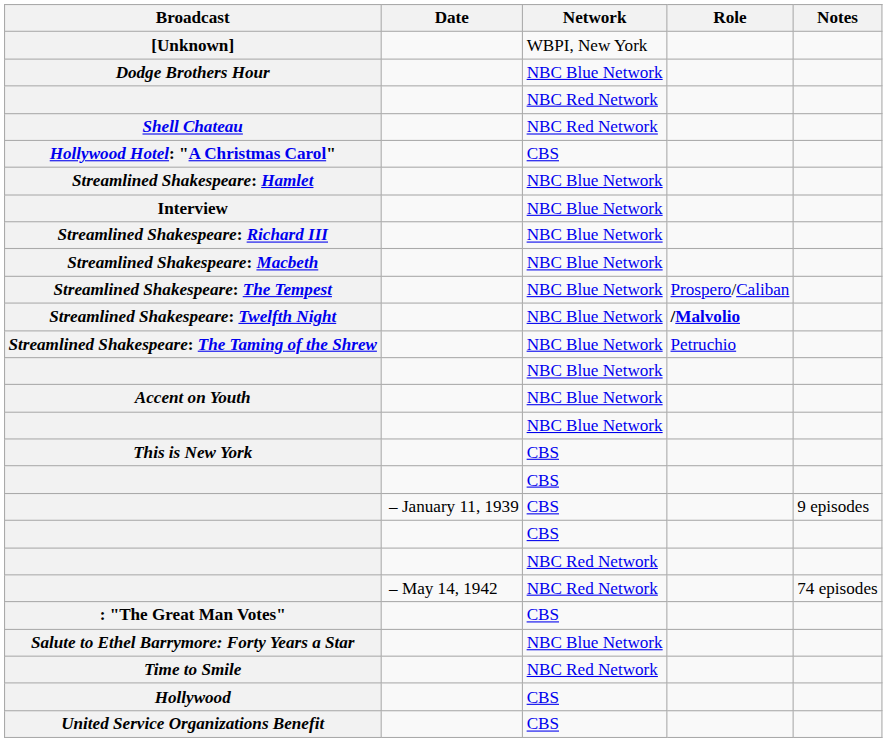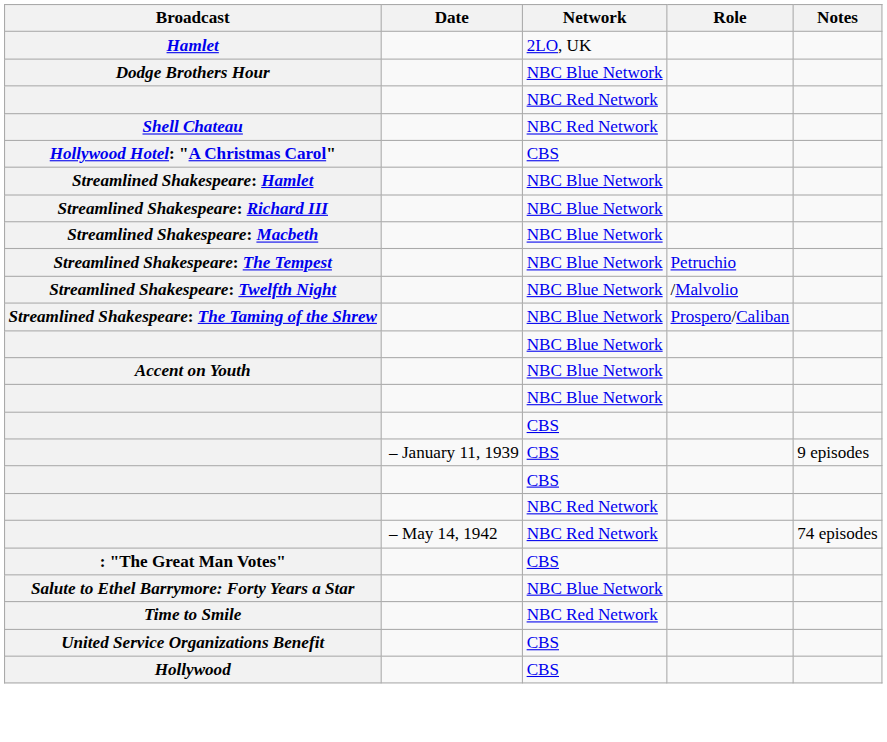+ row: Hamlet | 2LO, UK
- row: [Unknown] | WBPI, New York
- row: Interview | NBC Blue Network
Streamlined Shakespeare: The Tempest | Role: Prospero/Caliban -> Petruchio
Streamlined Shakespeare: Twelfth Night | Role: bold -> normal
Streamlined Shakespeare: The Taming of the Shrew | Role: Petruchio -> Prospero/Caliban
- row: This is New York | CBS
rows swapped: Hollywood <-> United Service Organizations Benefit
